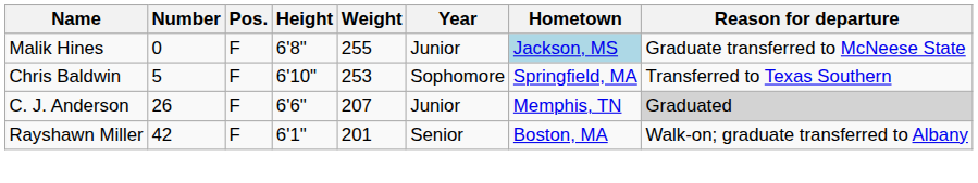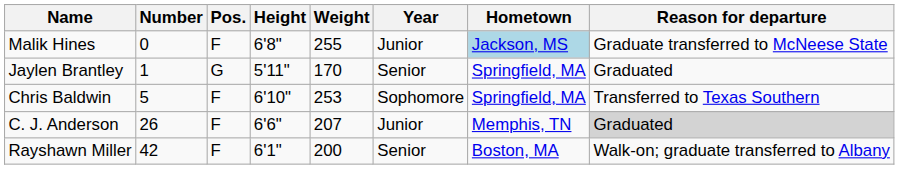+ row: Jaylen Brantley | 1 | G | 5'11" | 170 | Senior | Springfield, MA | Graduated
Rayshawn Miller | Weight: 201 -> 200
